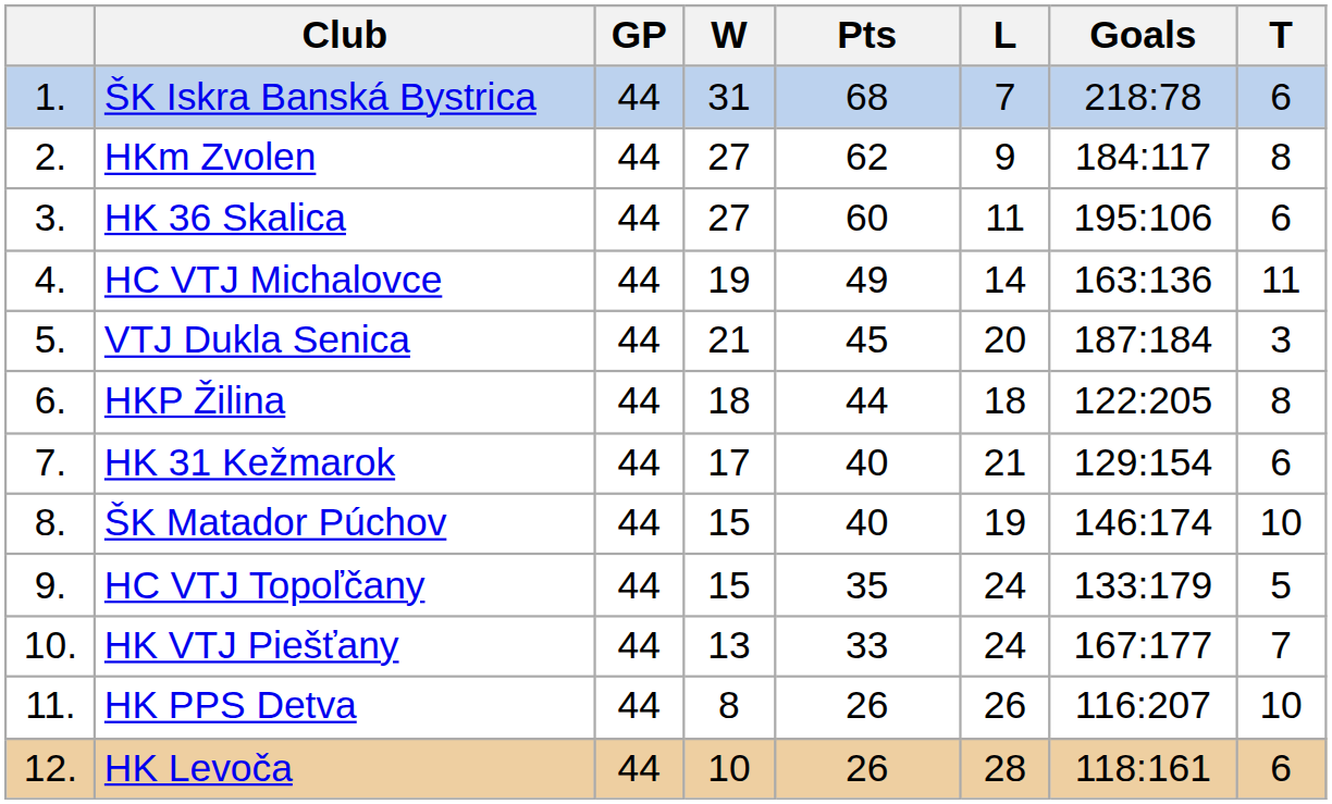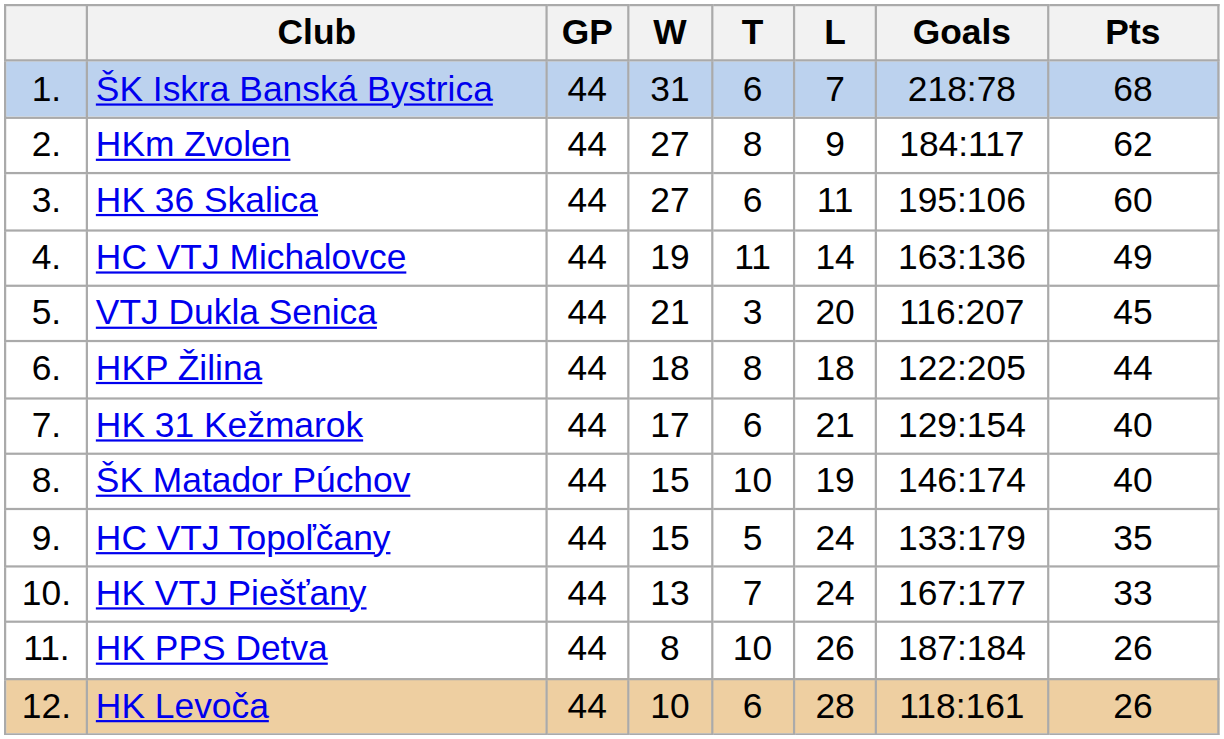columns swapped: T <-> Pts
VTJ Dukla Senica | Goals: 187:184 -> 116:207
HK PPS Detva | Goals: 116:207 -> 187:184
